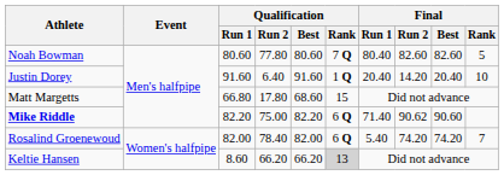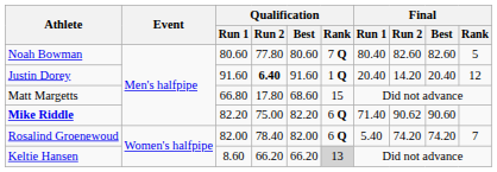Justin Dorey | Qualification / Run 2: normal -> bold
Justin Dorey | Final / Rank: 10 -> 12
